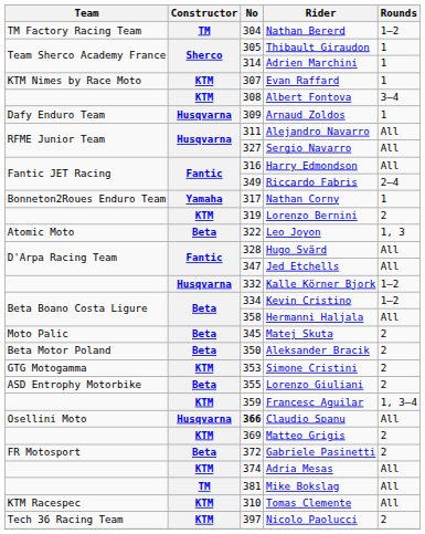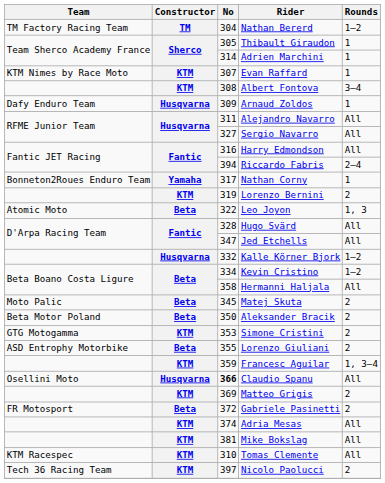Riccardo Fabris | No: 349 -> 394
Mike Bokslag | Constructor: TM -> KTM
